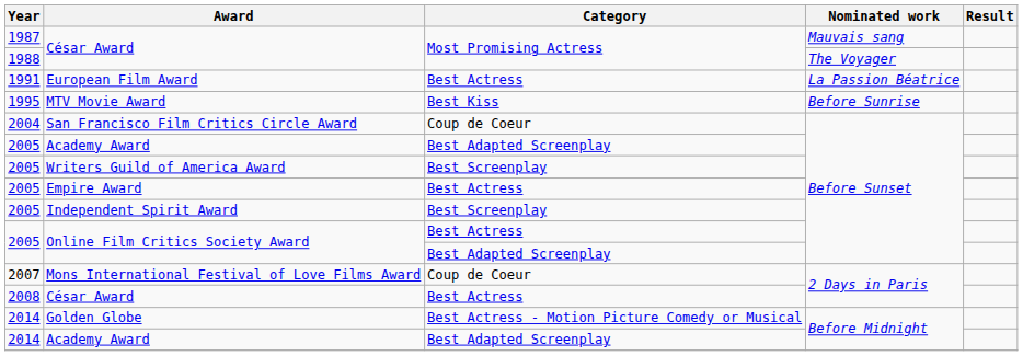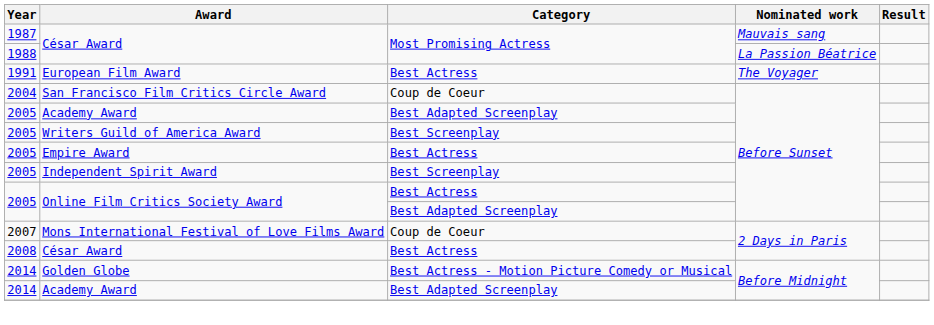1988 / César Award | Nominated work: The Voyager -> La Passion Béatrice
European Film Award | Nominated work: La Passion Béatrice -> The Voyager
- row: 1995 | MTV Movie Award | Best Kiss | Before Sunrise
